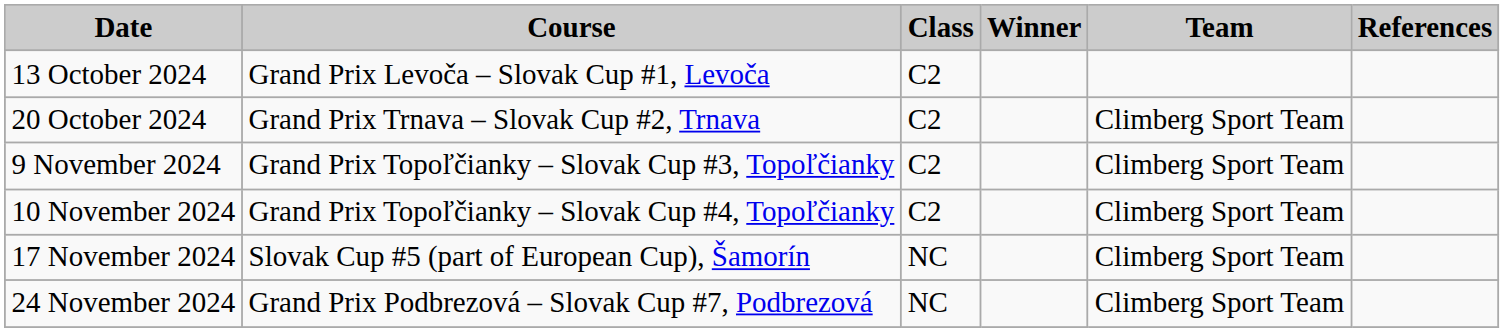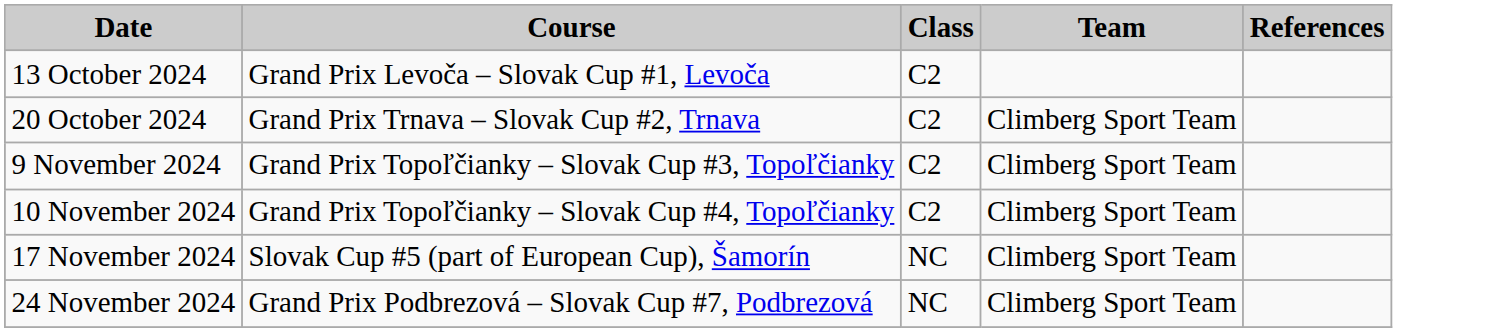- column: Winner
